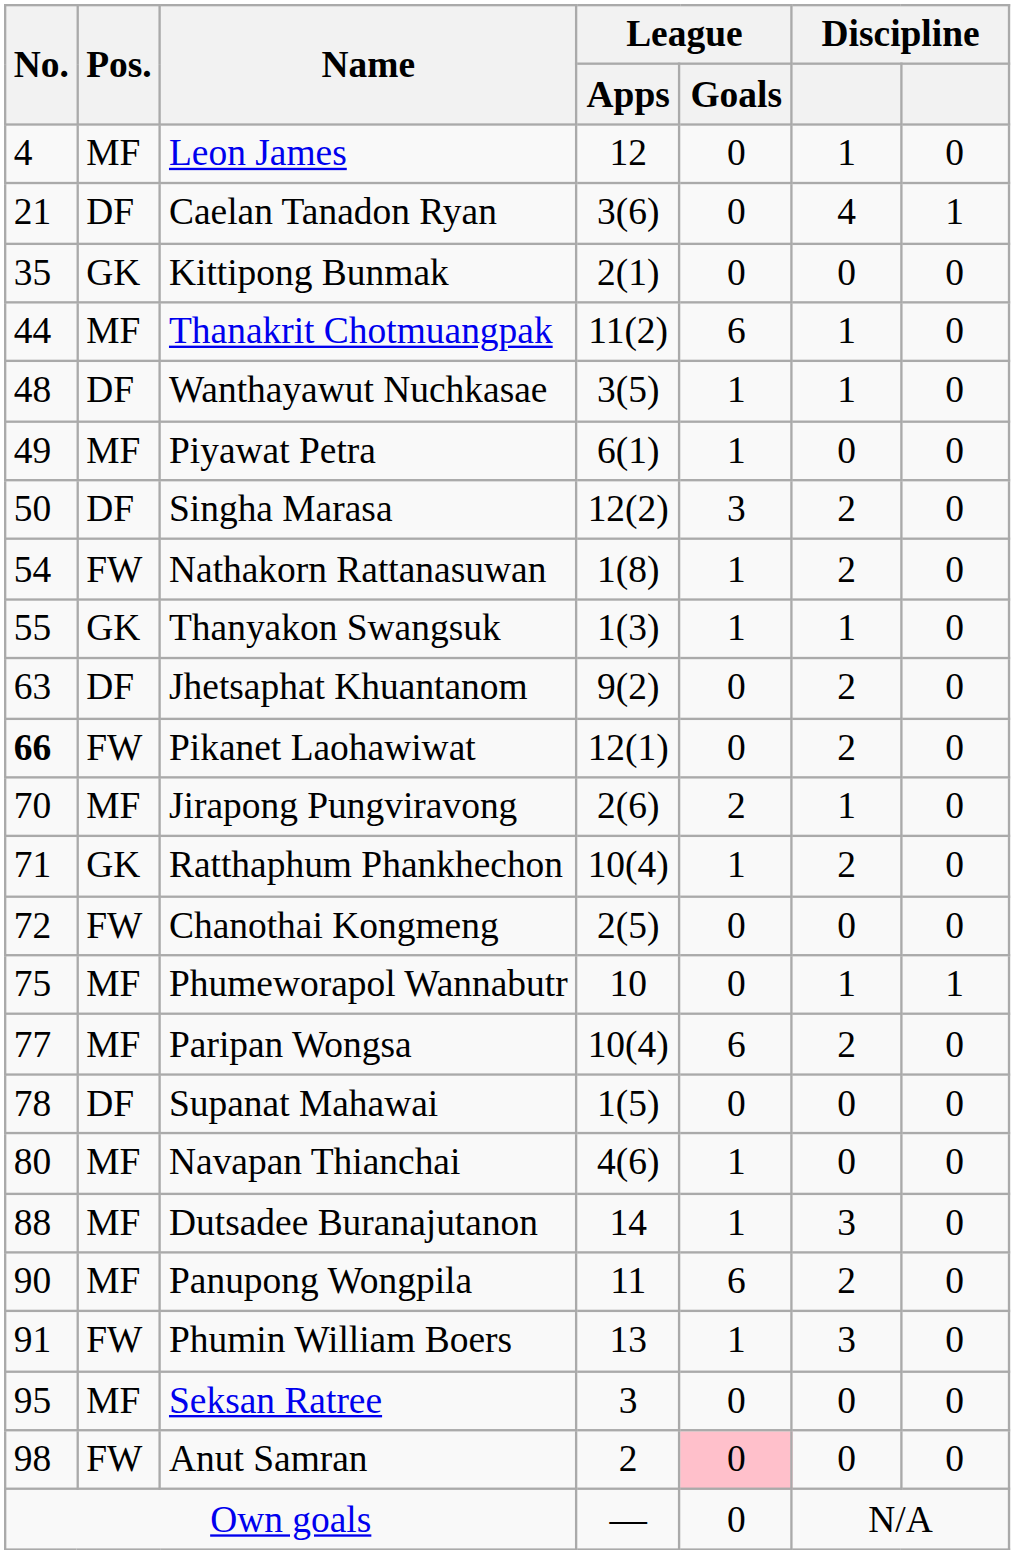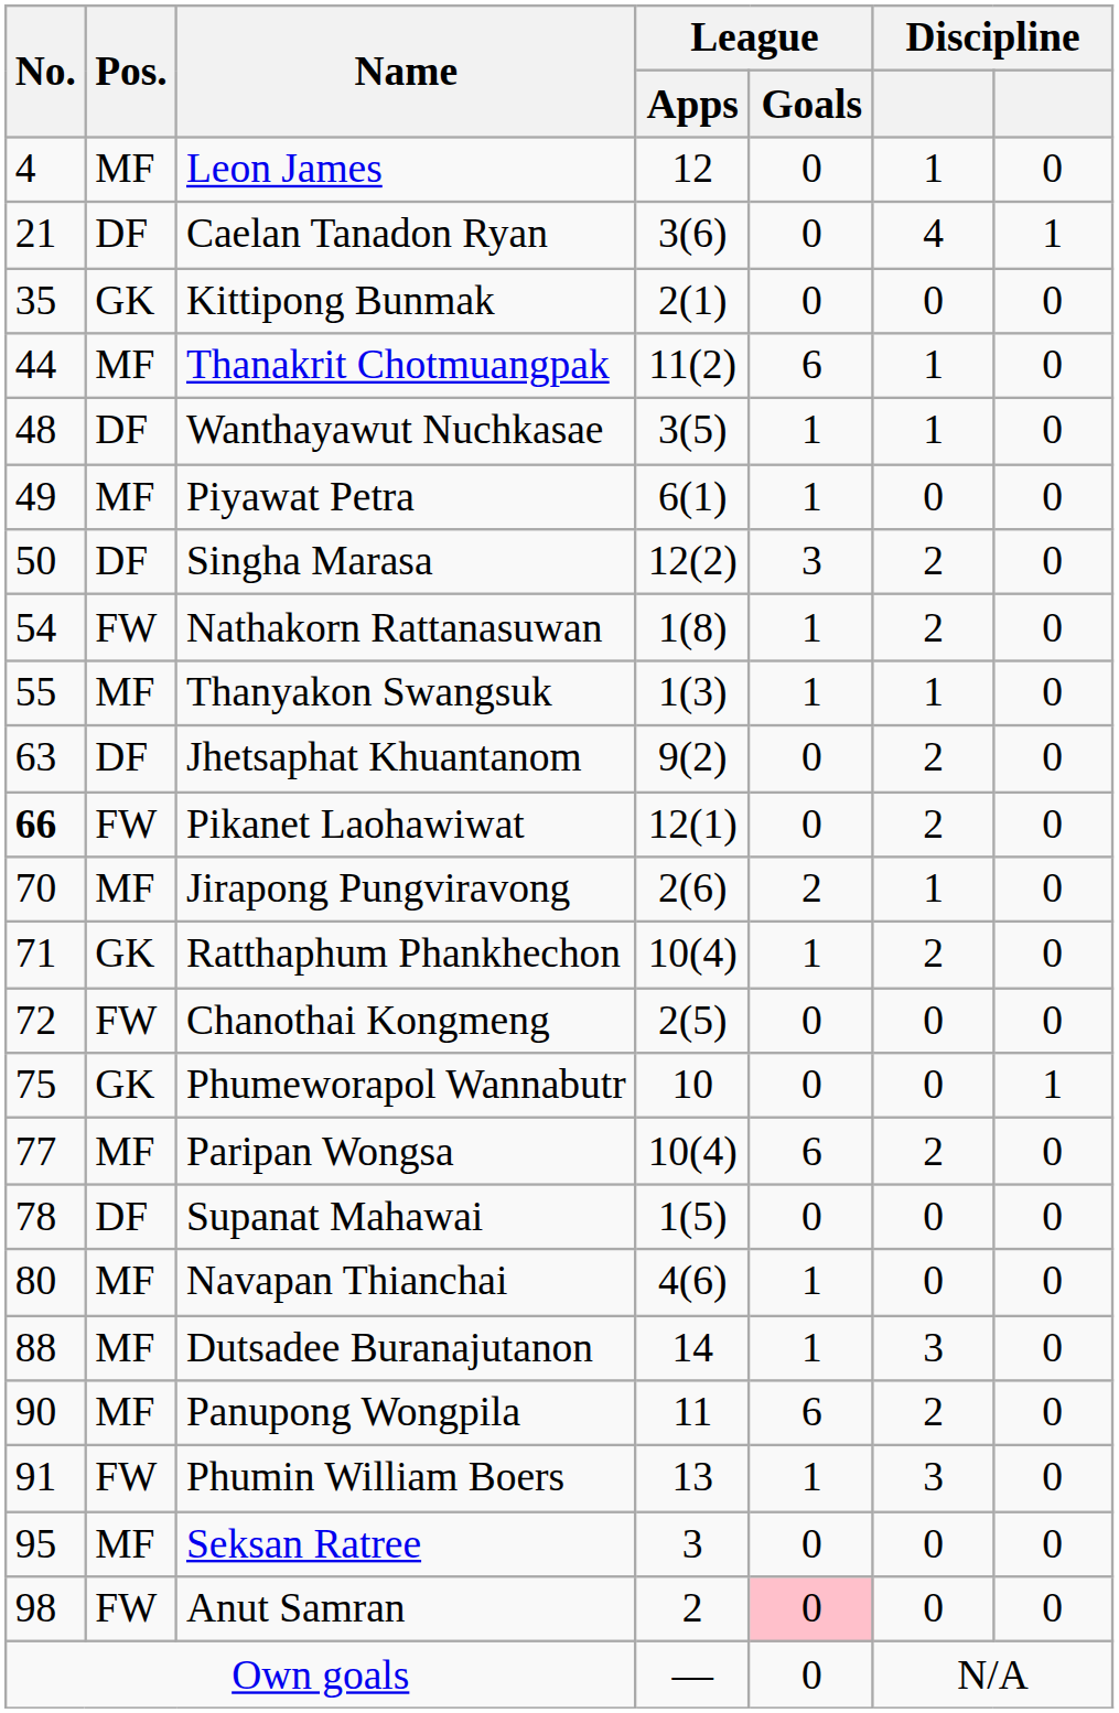Thanyakon Swangsuk | Pos.: GK -> MF
Phumeworapol Wannabutr | Pos.: MF -> GK
Phumeworapol Wannabutr | column 6: 1 -> 0
